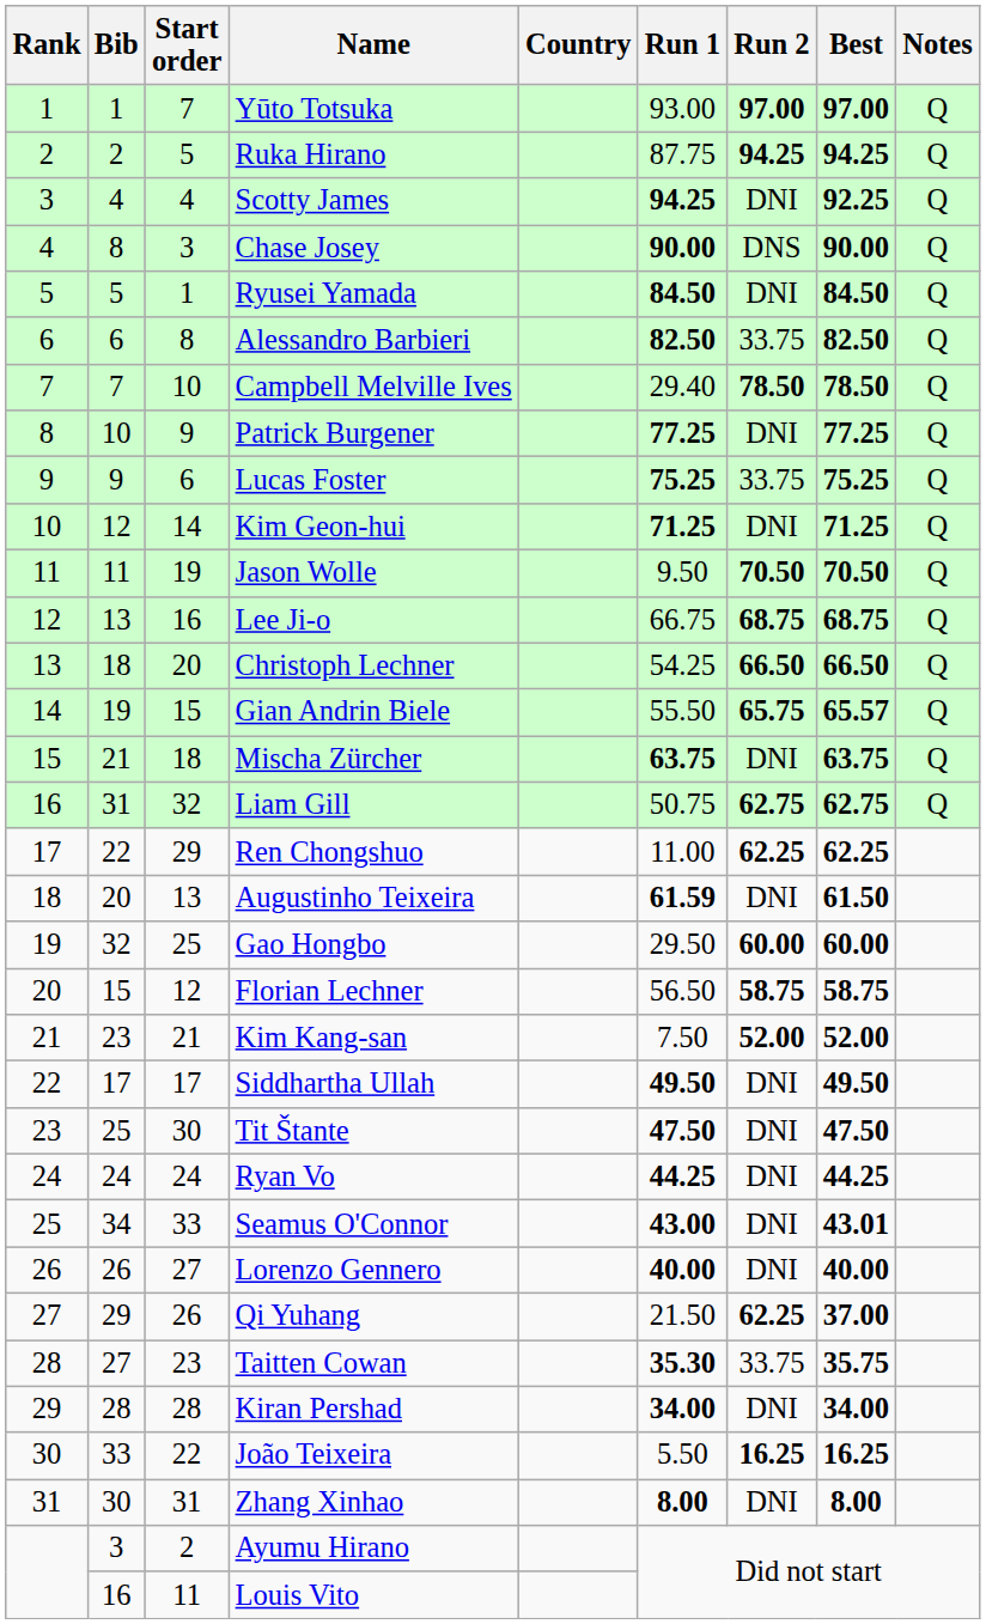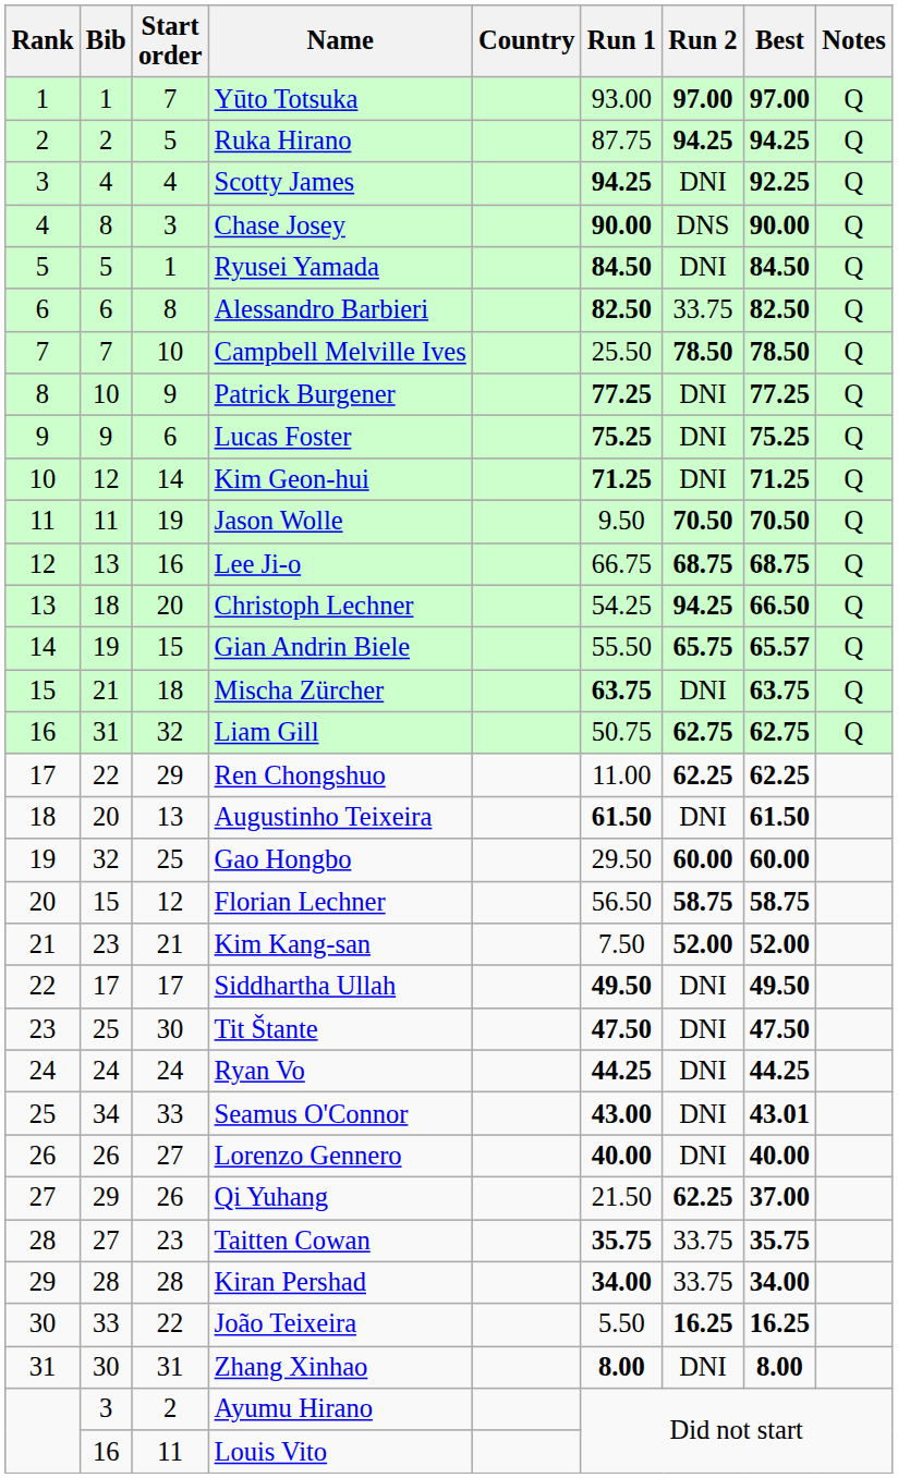Campbell Melville Ives | Run 1: 29.40 -> 25.50
Lucas Foster | Run 2: 33.75 -> DNI
Christoph Lechner | Run 2: 66.50 -> 94.25
Augustinho Teixeira | Run 1: 61.59 -> 61.50
Taitten Cowan | Run 1: 35.30 -> 35.75
Kiran Pershad | Run 2: DNI -> 33.75
